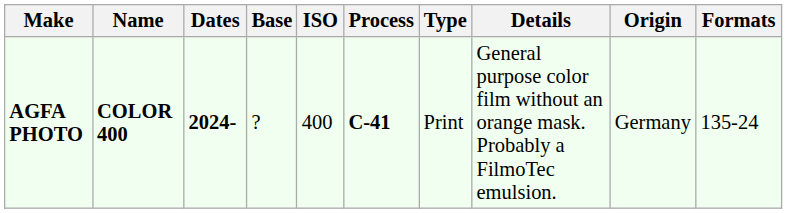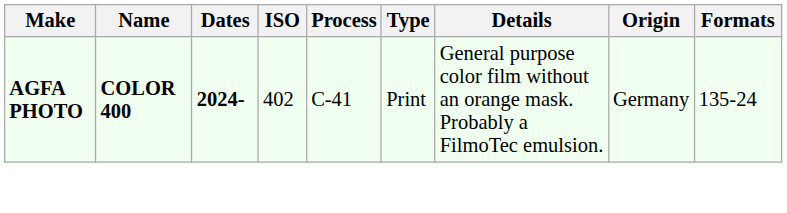- column: Base | ?
AGFA PHOTO | ISO: 400 -> 402
AGFA PHOTO | Process: bold -> normal
